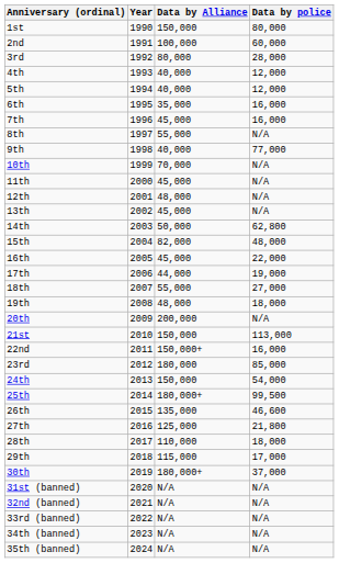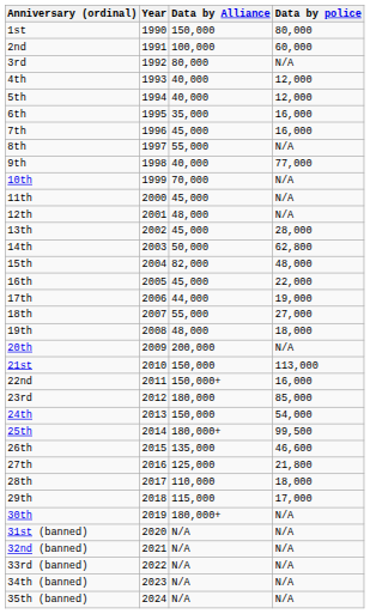3rd | Data by police: 28,000 -> N/A
13th | Data by police: N/A -> 28,000
30th | Data by police: 37,000 -> N/A
